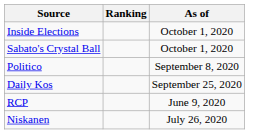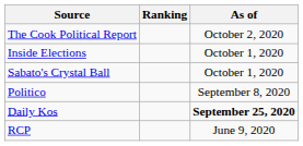+ row: The Cook Political Report | October 2, 2020
Daily Kos | As of: normal -> bold
- row: Niskanen | July 26, 2020
